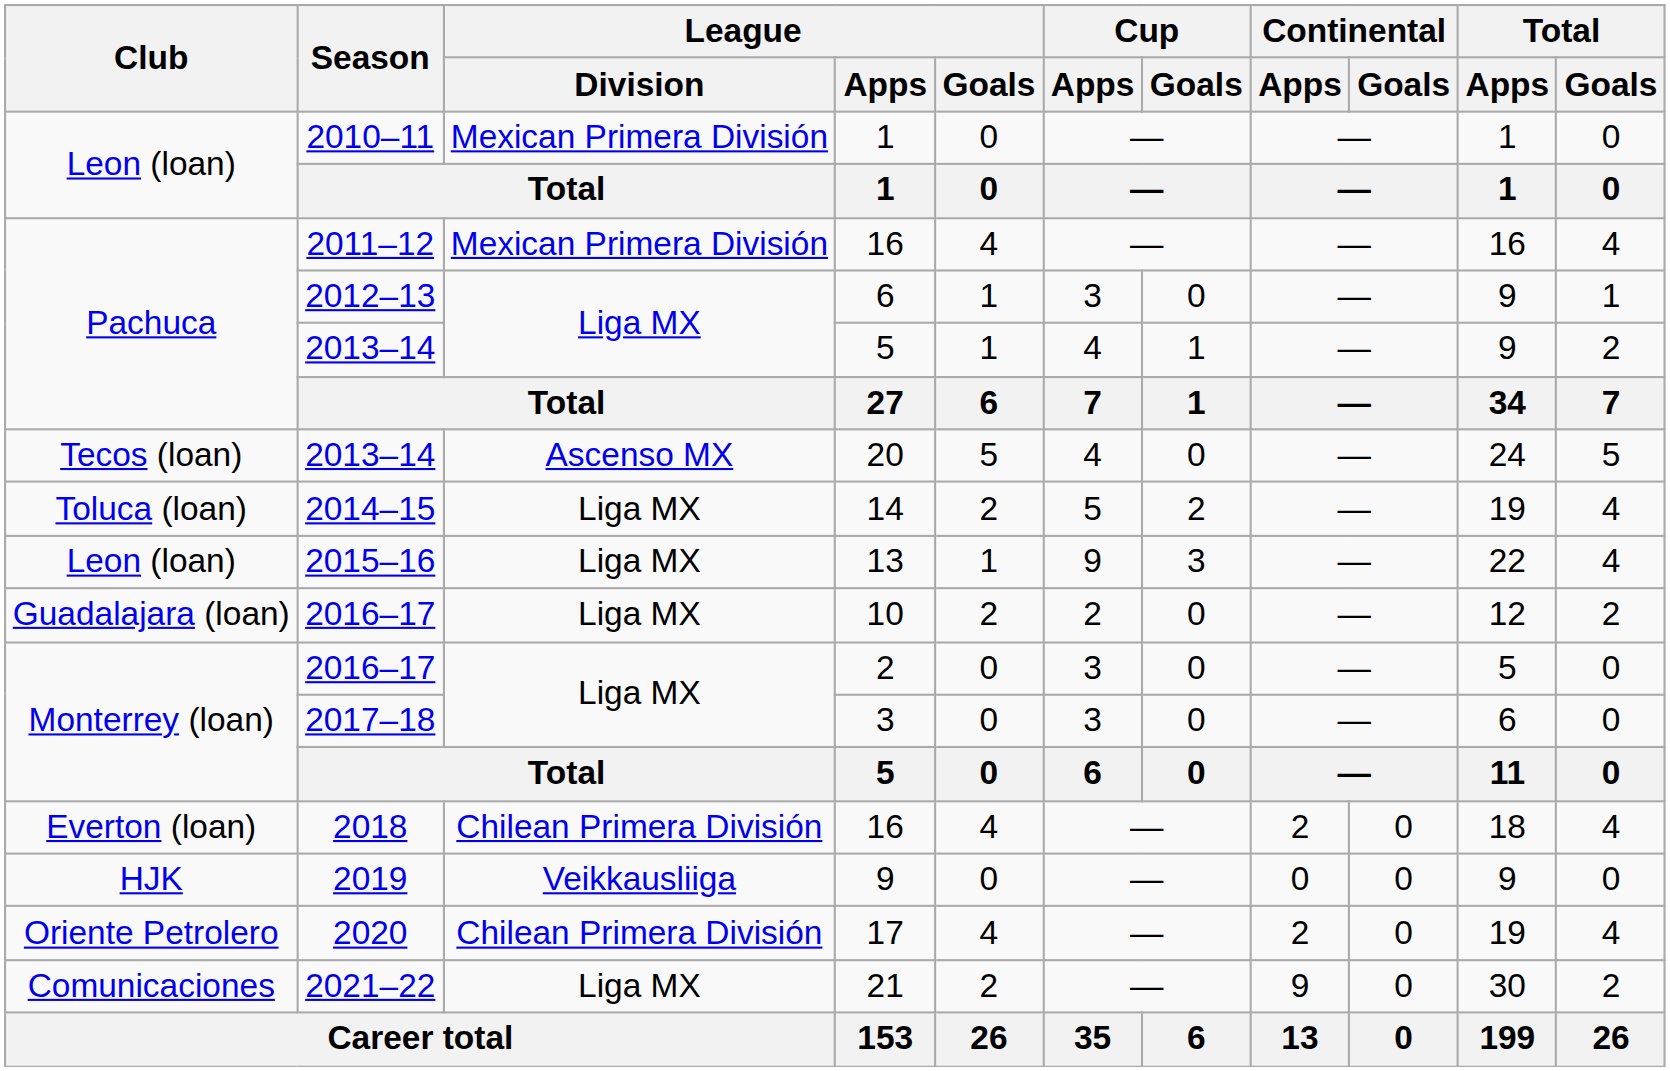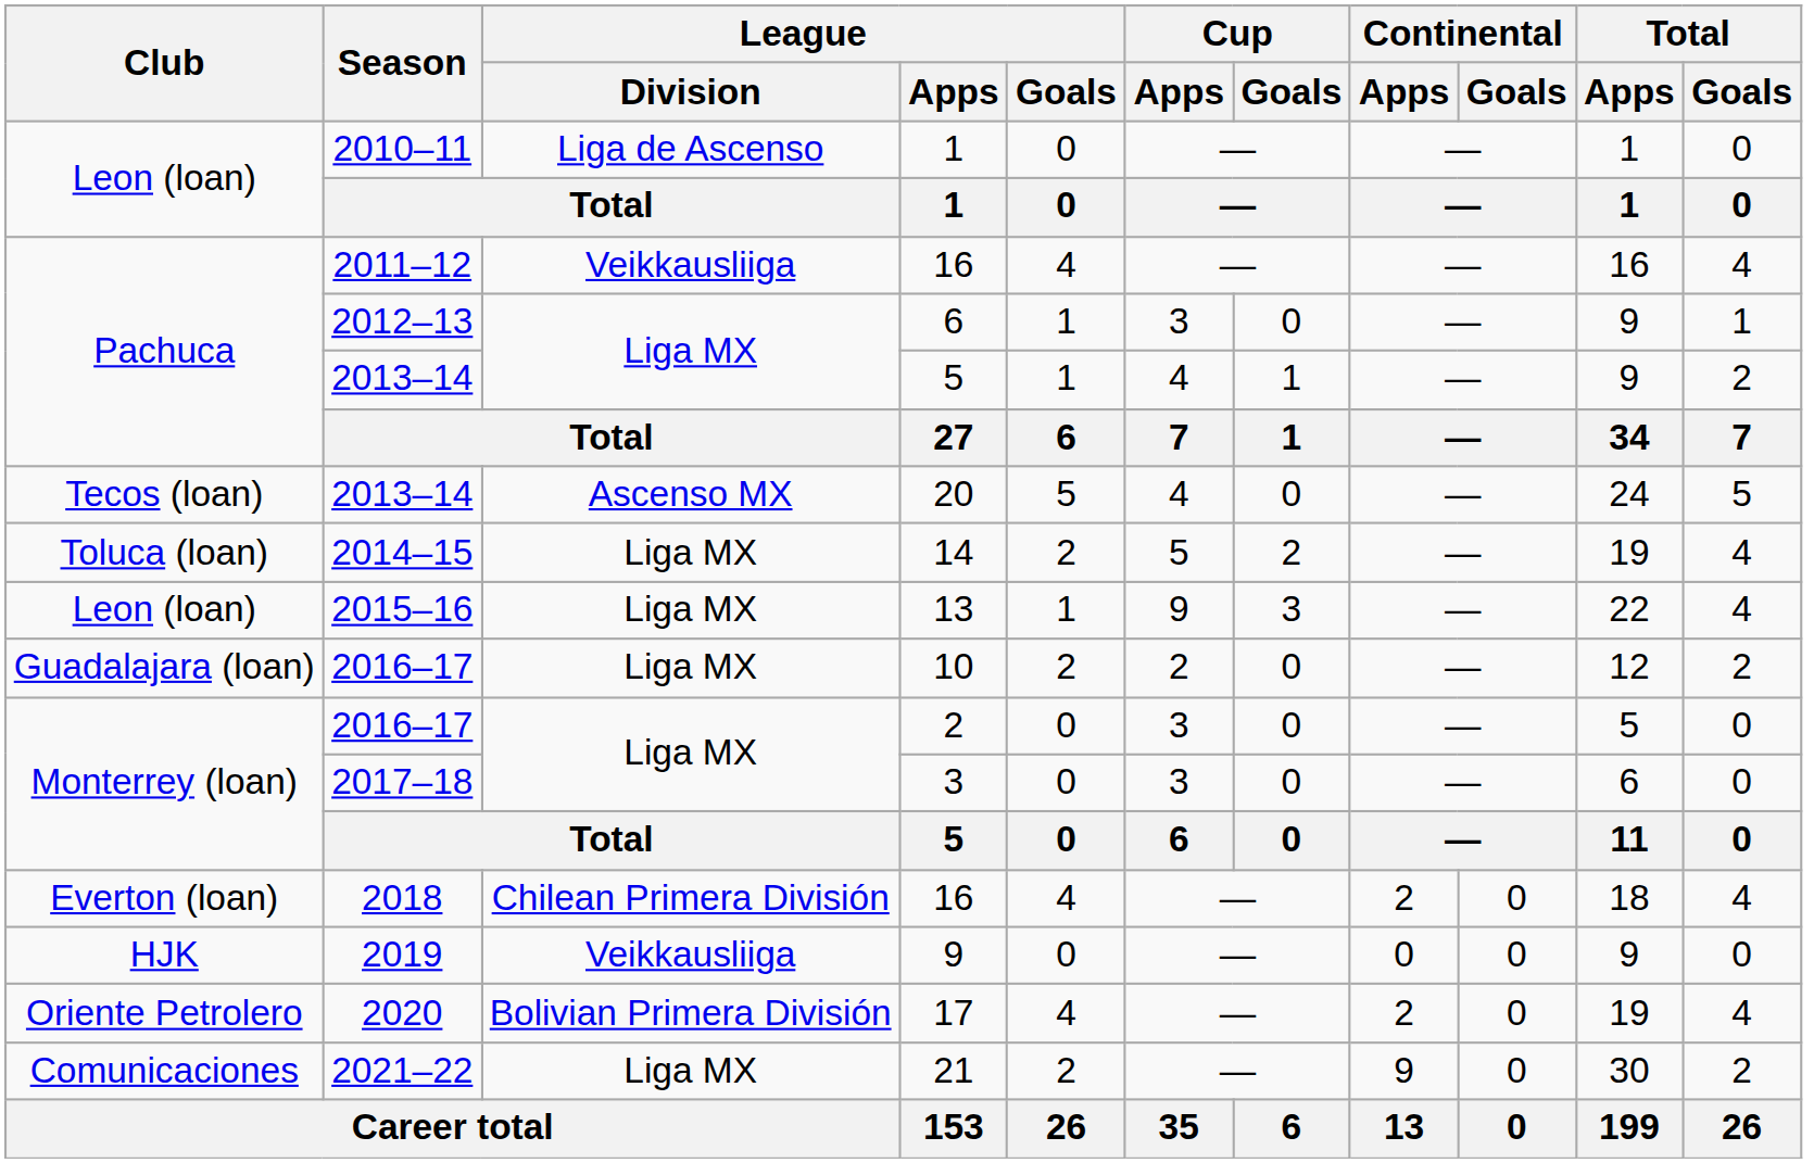2010–11 / 1 | League / Division: Mexican Primera División -> Liga de Ascenso
2011–12 / 16 | League / Division: Mexican Primera División -> Veikkausliiga
17 | League / Division: Chilean Primera División -> Bolivian Primera División
